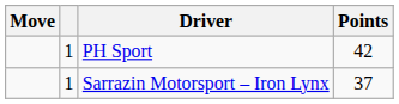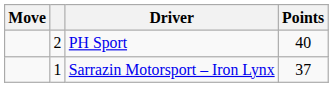PH Sport | column 2: 1 -> 2
PH Sport | Points: 42 -> 40
